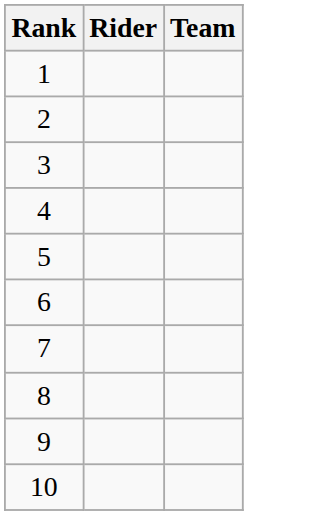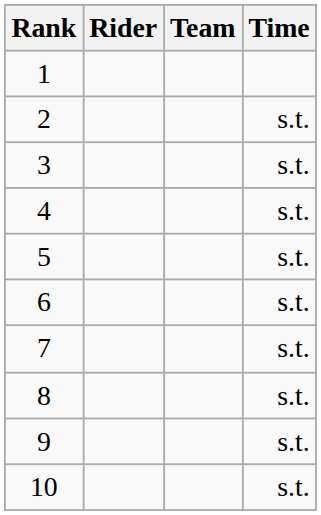+ column: Time | s.t. | s.t. | s.t. | s.t. | s.t. | s.t. | s.t. | s.t. | s.t.
